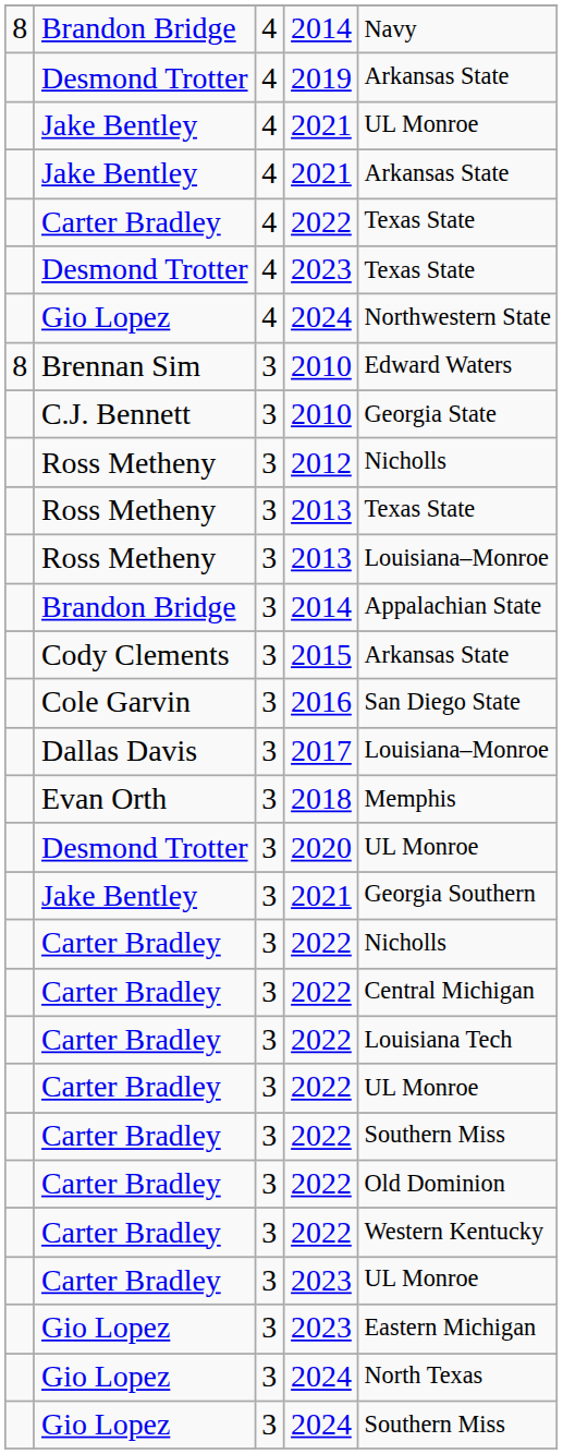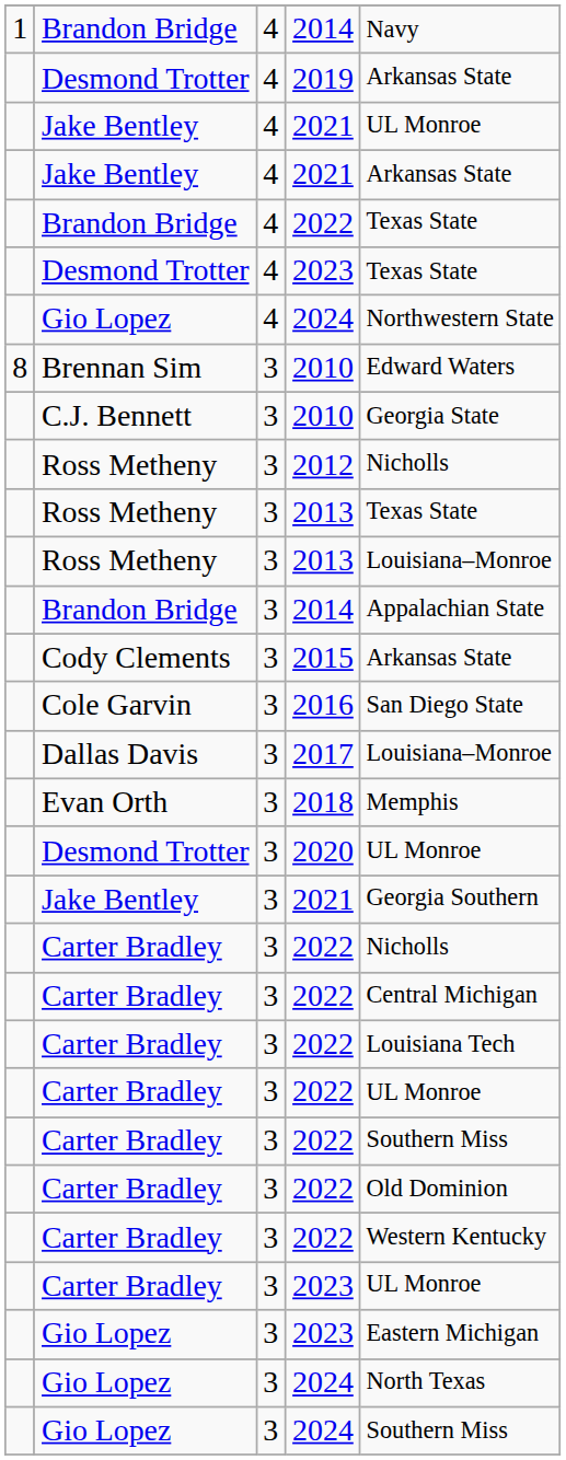4 / 2014 | column 1: 8 -> 1
4 / 2022 | column 2: Carter Bradley -> Brandon Bridge
